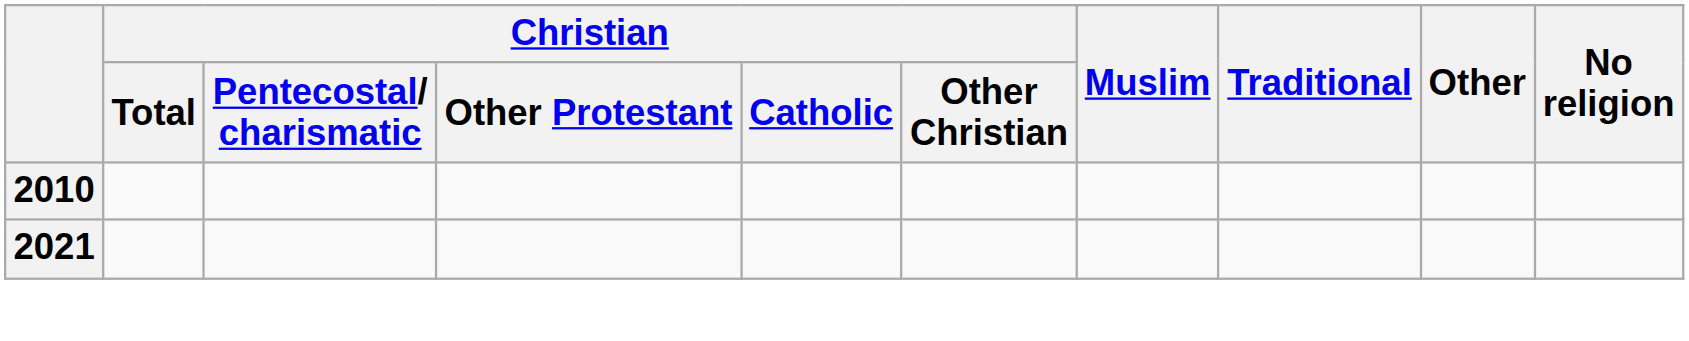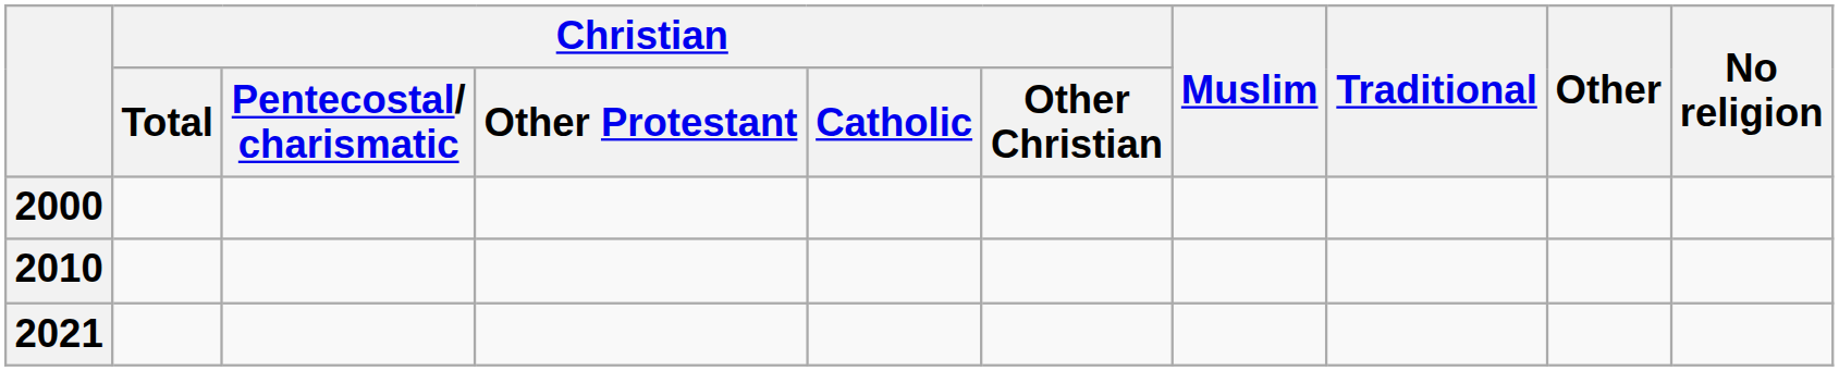+ row: 2000
